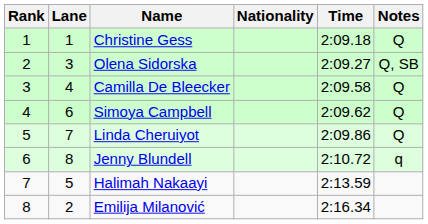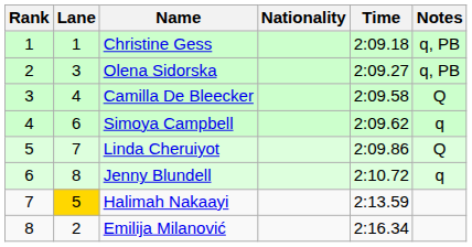Christine Gess | Notes: Q -> q, PB
Olena Sidorska | Notes: Q, SB -> q, PB
Simoya Campbell | Notes: Q -> q
Halimah Nakaayi | Lane: no background -> gold background
